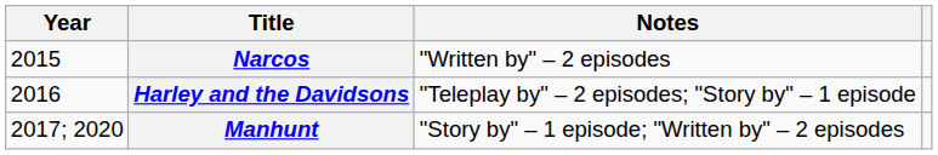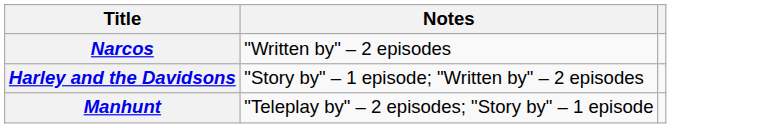- column: Year | 2015 | 2016 | 2017; 2020
Harley and the Davidsons | Notes: "Teleplay by" – 2 episodes; "Story by" – 1 episode -> "Story by" – 1 episode; "Written by" – 2 episodes
Manhunt | Notes: "Story by" – 1 episode; "Written by" – 2 episodes -> "Teleplay by" – 2 episodes; "Story by" – 1 episode
